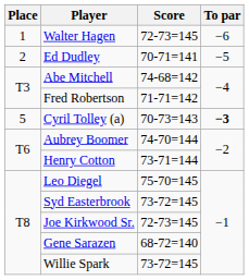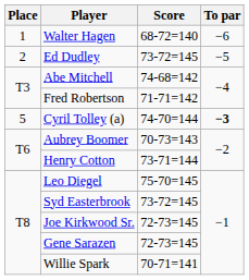Walter Hagen | Score: 72-73=145 -> 68-72=140
Ed Dudley | Score: 70-71=141 -> 73-72=145
Cyril Tolley (a) | Score: 70-73=143 -> 74-70=144
Aubrey Boomer | Score: 74-70=144 -> 70-73=143
Gene Sarazen | Score: 68-72=140 -> 72-73=145
Willie Spark | Score: 73-72=145 -> 70-71=141
